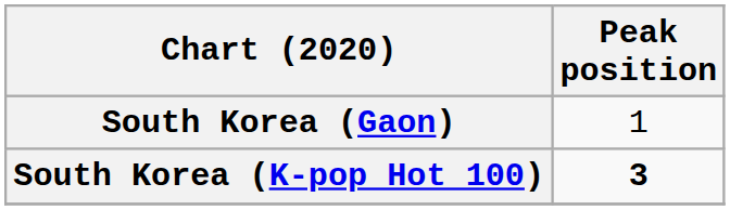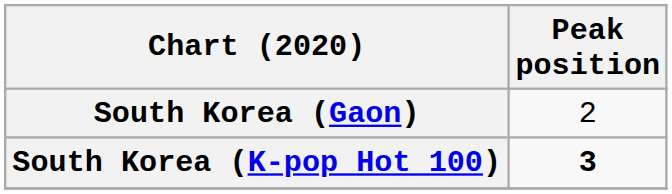South Korea (Gaon) | Peak position: 1 -> 2
